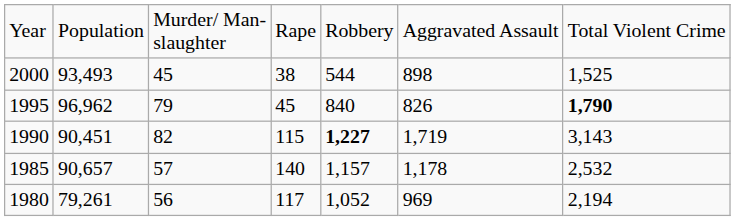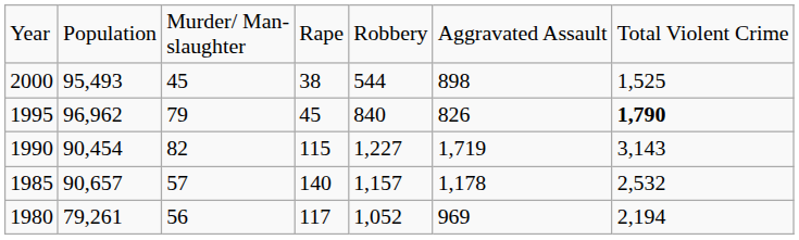2000 | column 2: 93,493 -> 95,493
1990 | column 2: 90,451 -> 90,454
1990 | column 5: bold -> normal
